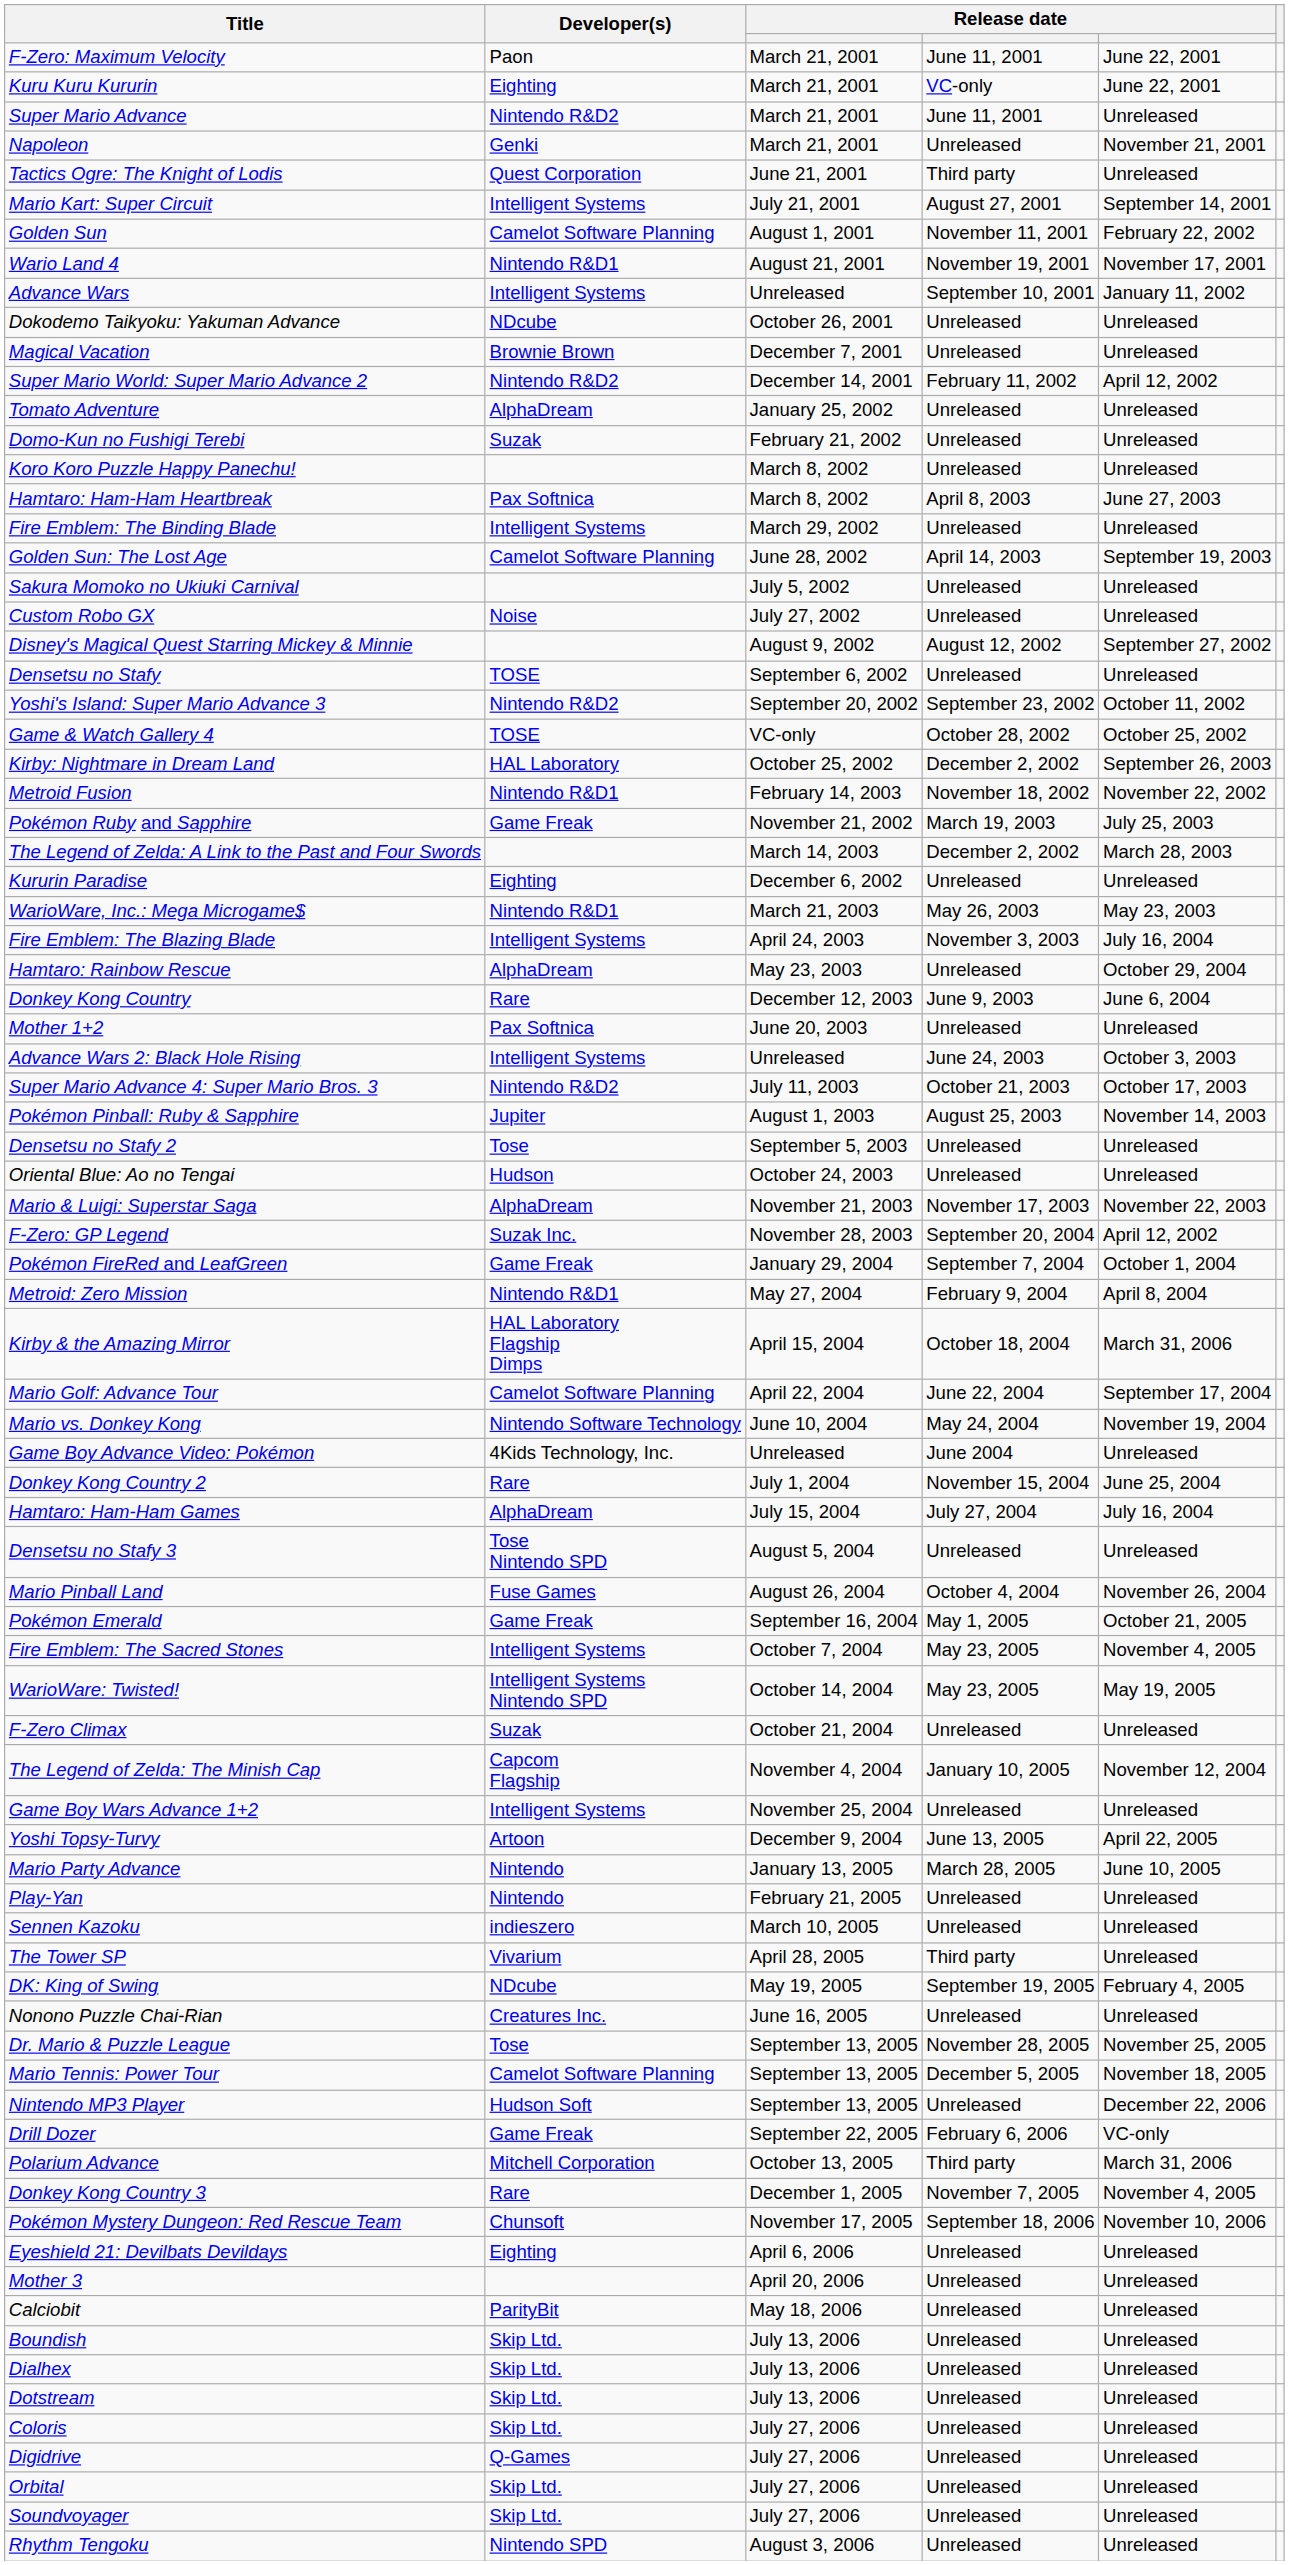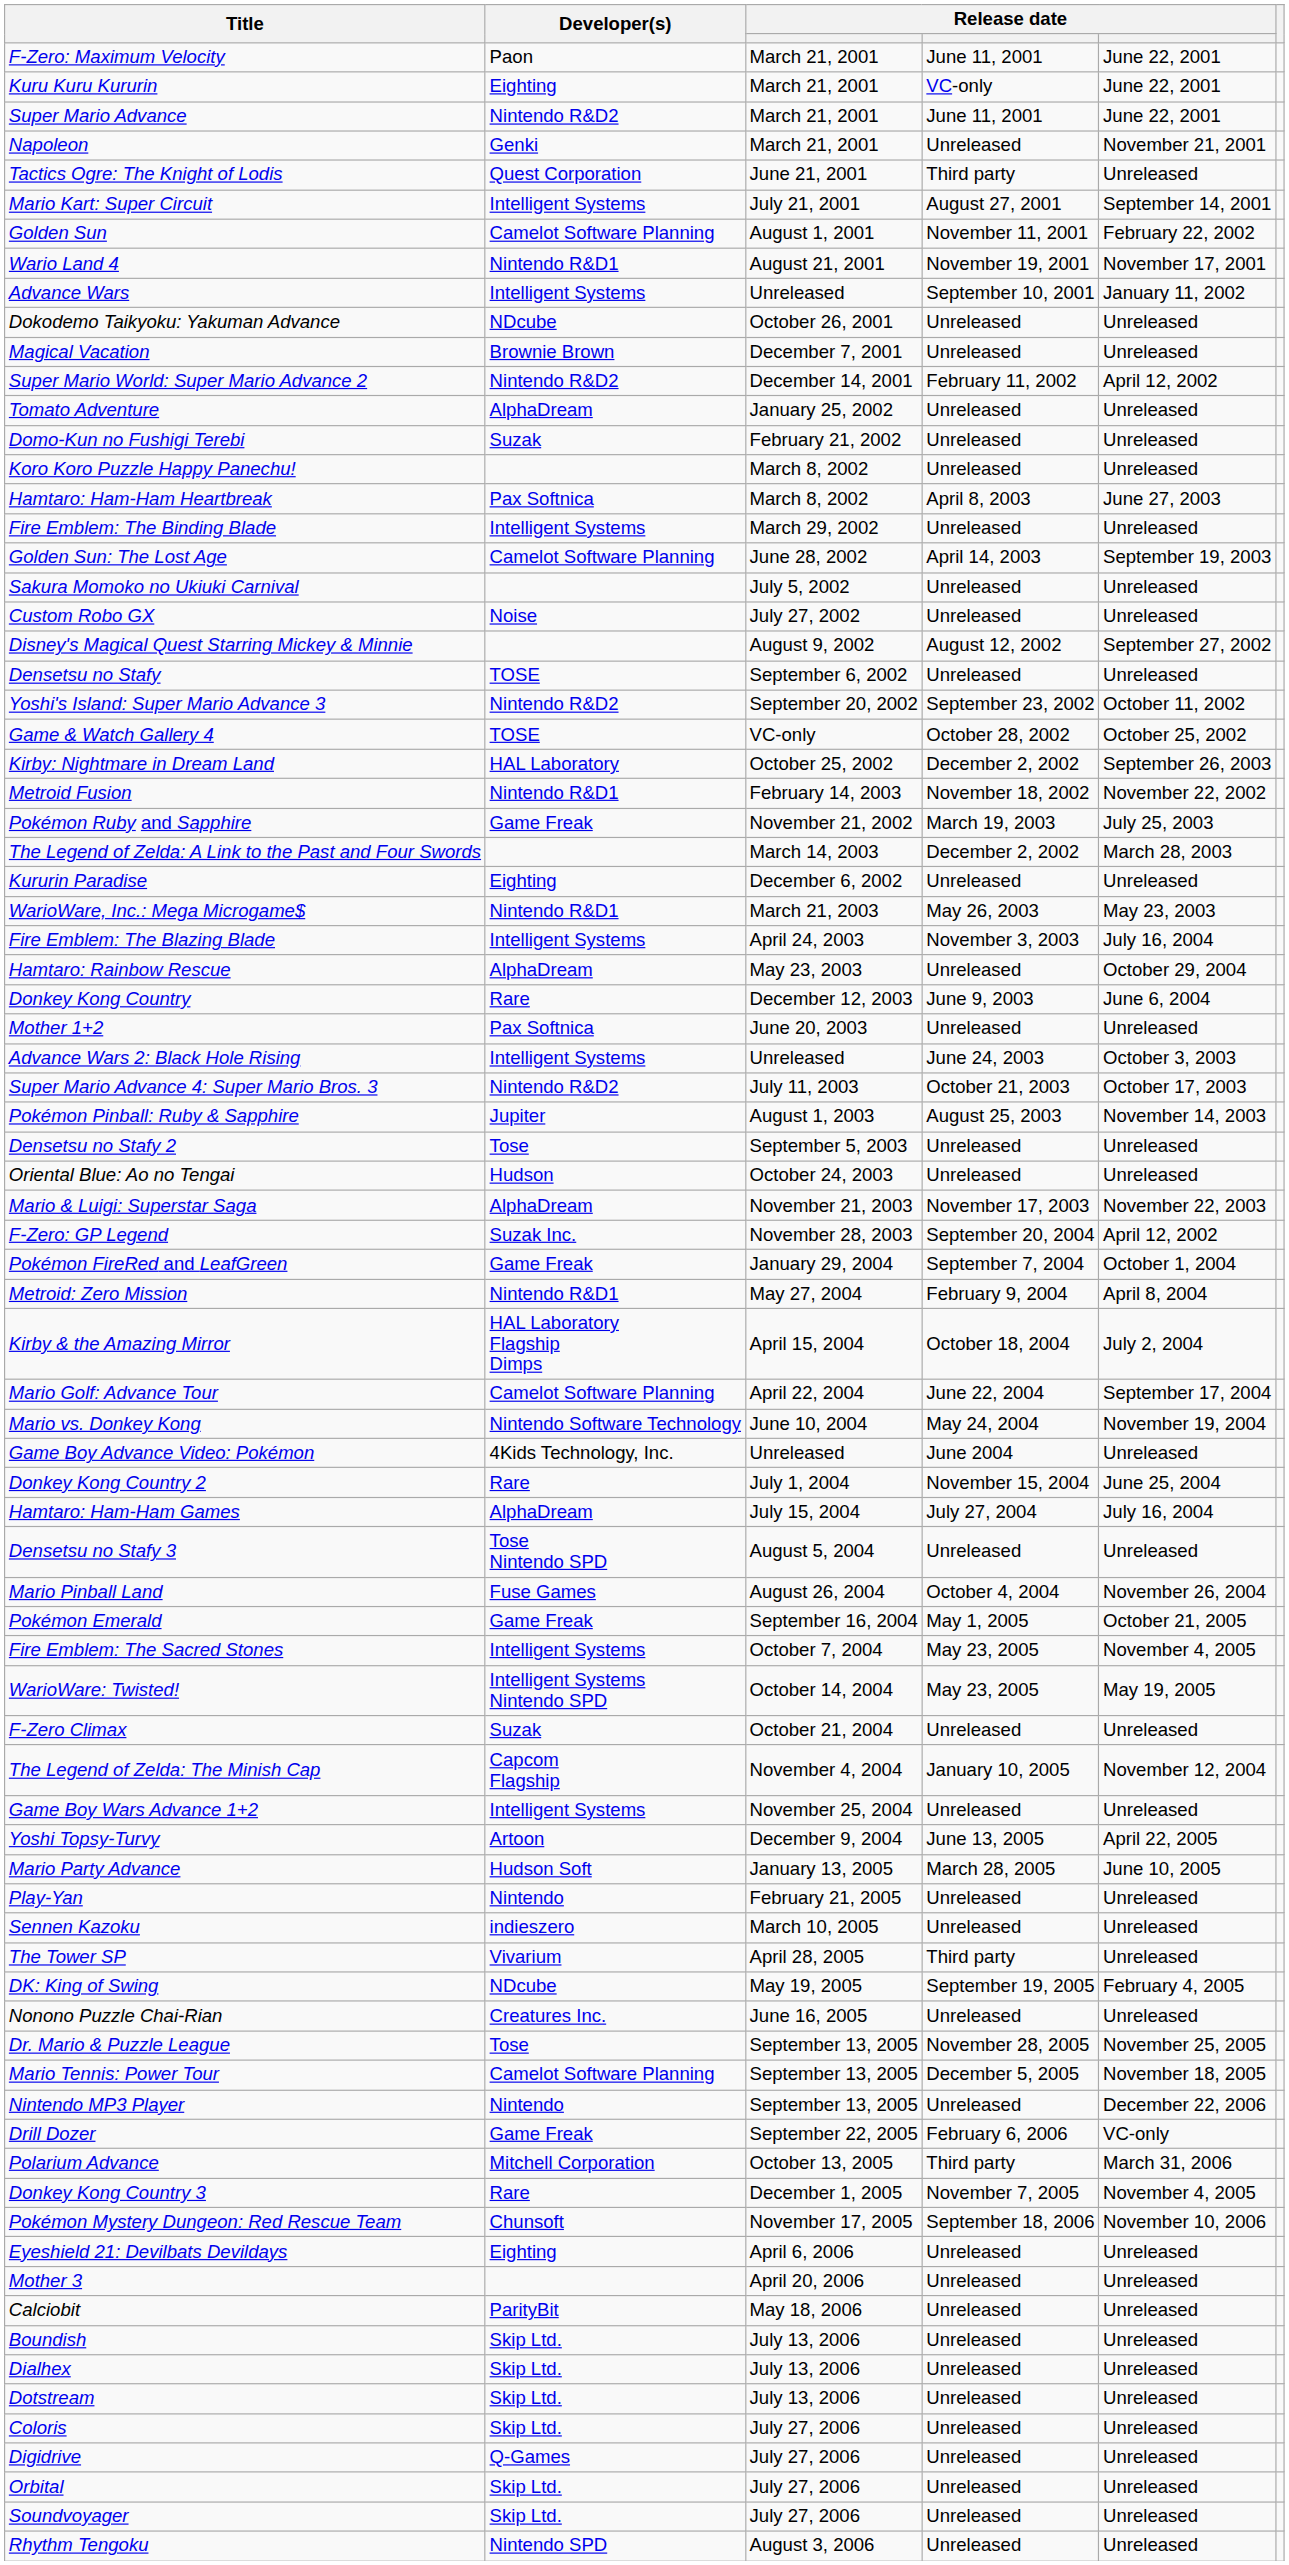Super Mario Advance | column 5: Unreleased -> June 22, 2001
Kirby & the Amazing Mirror | column 5: March 31, 2006 -> July 2, 2004
Mario Party Advance | Developer(s): Nintendo -> Hudson Soft
Nintendo MP3 Player | Developer(s): Hudson Soft -> Nintendo
